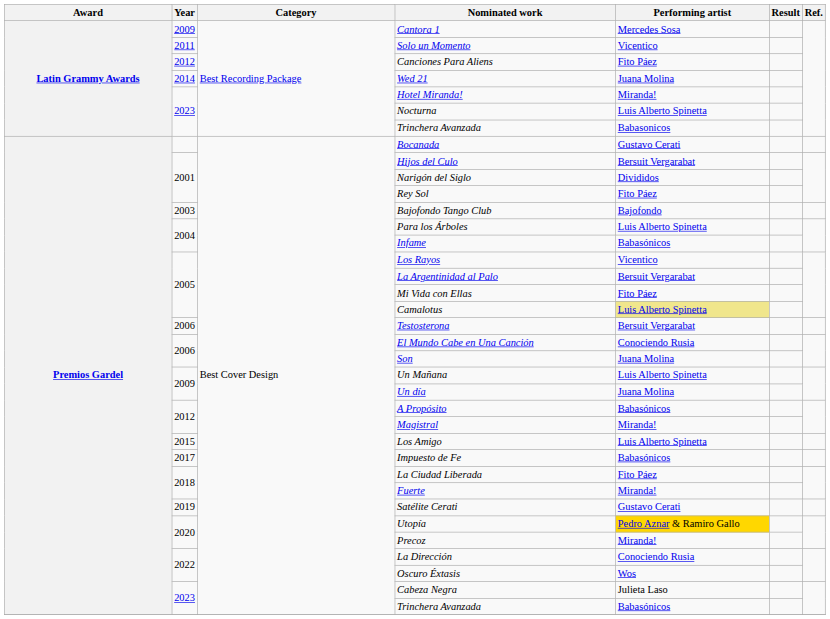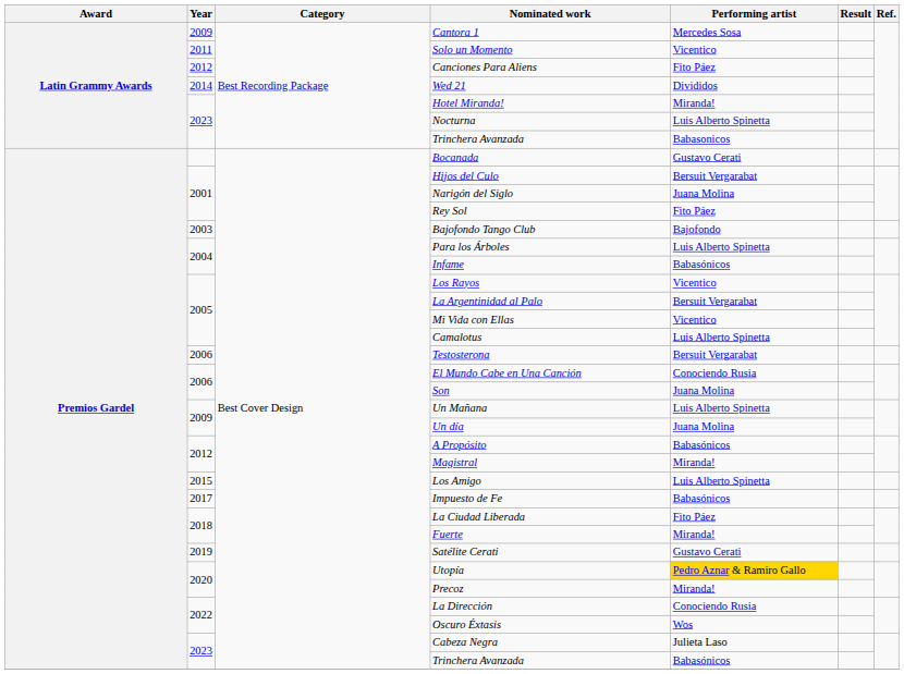Wed 21 | Performing artist: Juana Molina -> Divididos
Narigón del Siglo | Performing artist: Divididos -> Juana Molina
Mi Vida con Ellas | Performing artist: Fito Páez -> Vicentico
Camalotus | Performing artist: khaki background -> no background
